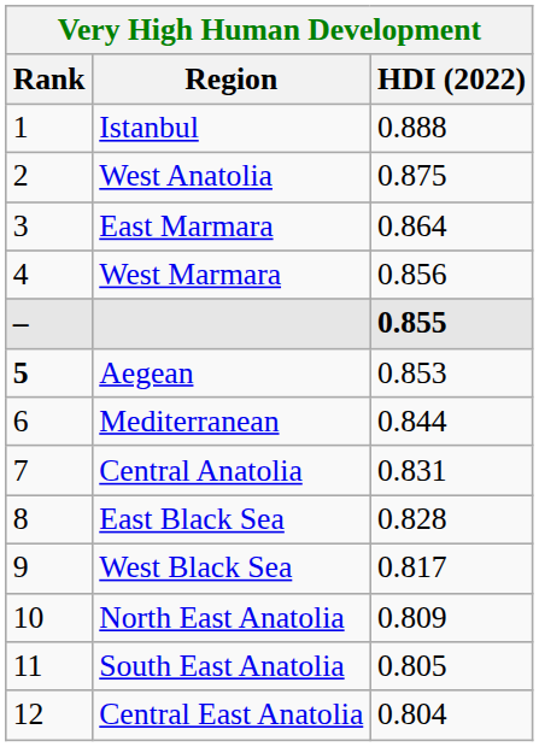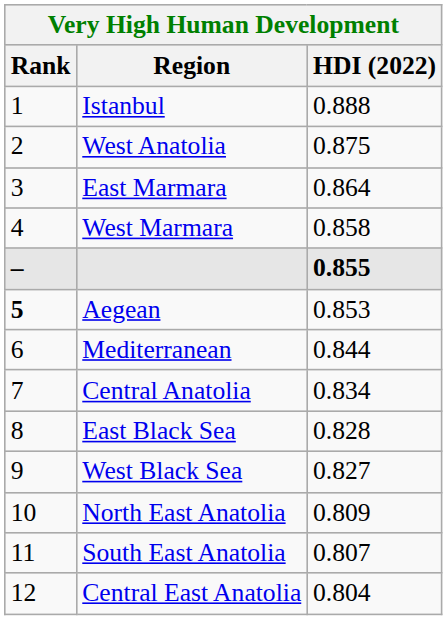West Marmara | HDI (2022): 0.856 -> 0.858
Central Anatolia | HDI (2022): 0.831 -> 0.834
West Black Sea | HDI (2022): 0.817 -> 0.827
South East Anatolia | HDI (2022): 0.805 -> 0.807
